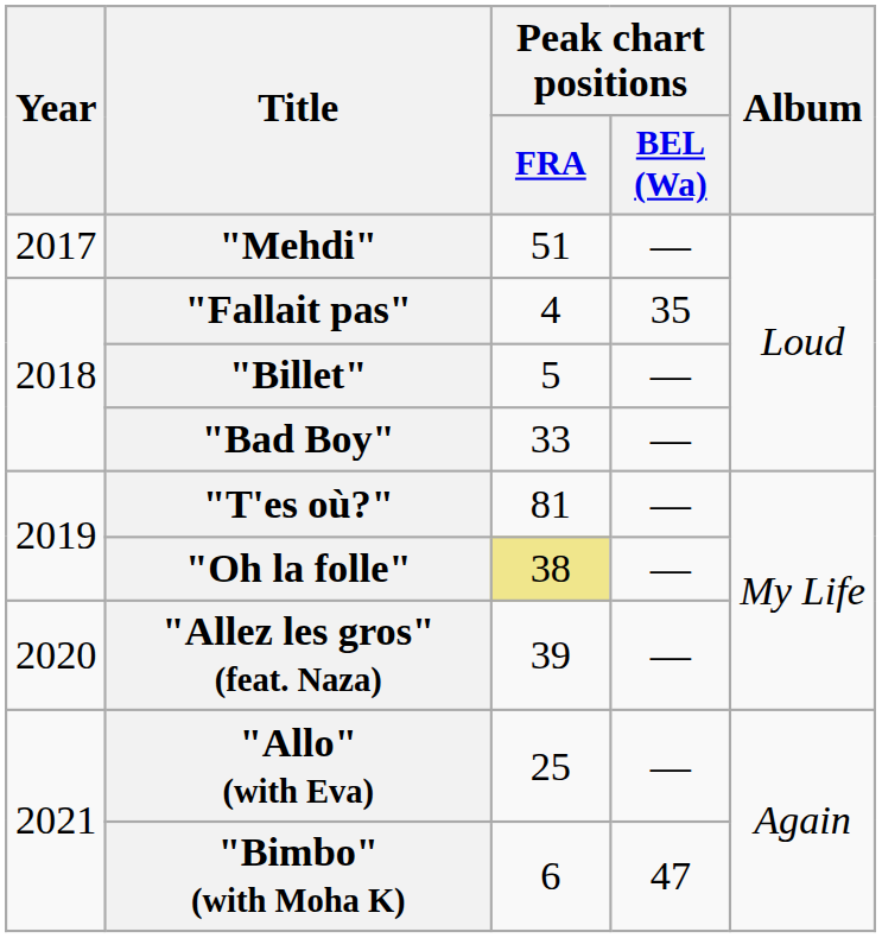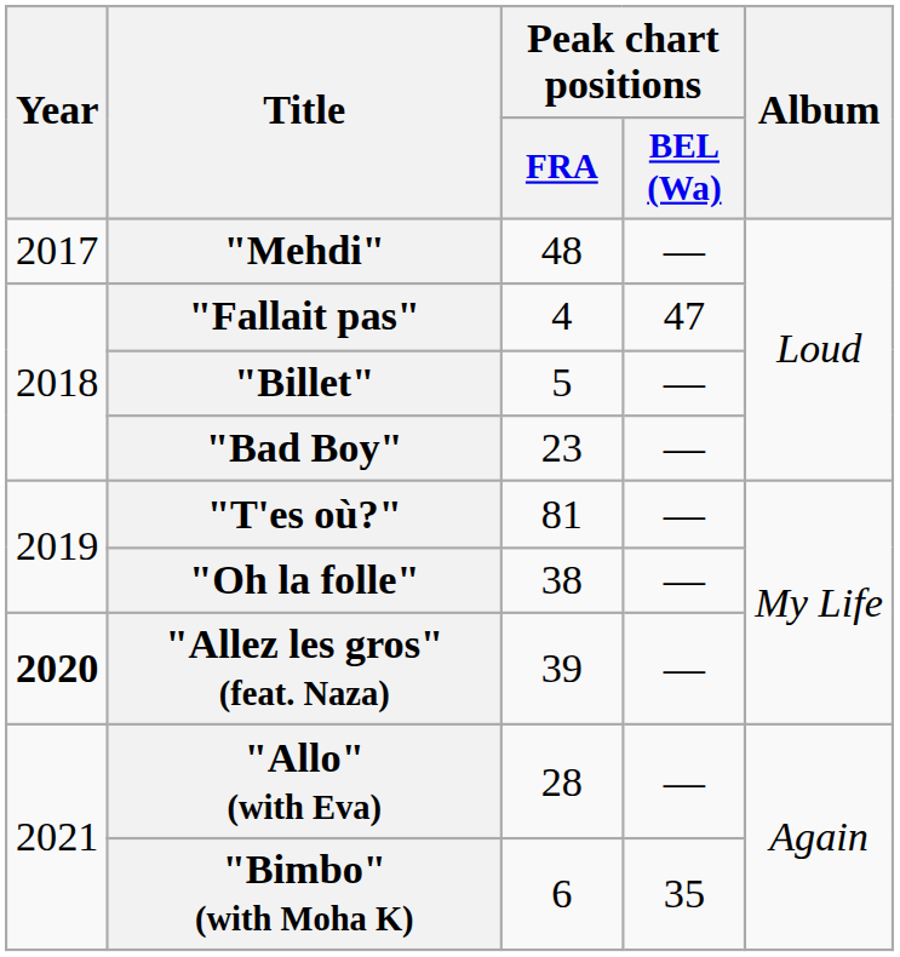"Mehdi" | Peak chart positions / FRA: 51 -> 48
"Fallait pas" | Peak chart positions / BEL (Wa): 35 -> 47
"Bad Boy" | Peak chart positions / FRA: 33 -> 23
"Oh la folle" | Peak chart positions / FRA: khaki background -> no background
"Allez les gros" (feat. Naza) | Year: normal -> bold
"Allo" (with Eva) | Peak chart positions / FRA: 25 -> 28
"Bimbo" (with Moha K) | Peak chart positions / BEL (Wa): 47 -> 35
